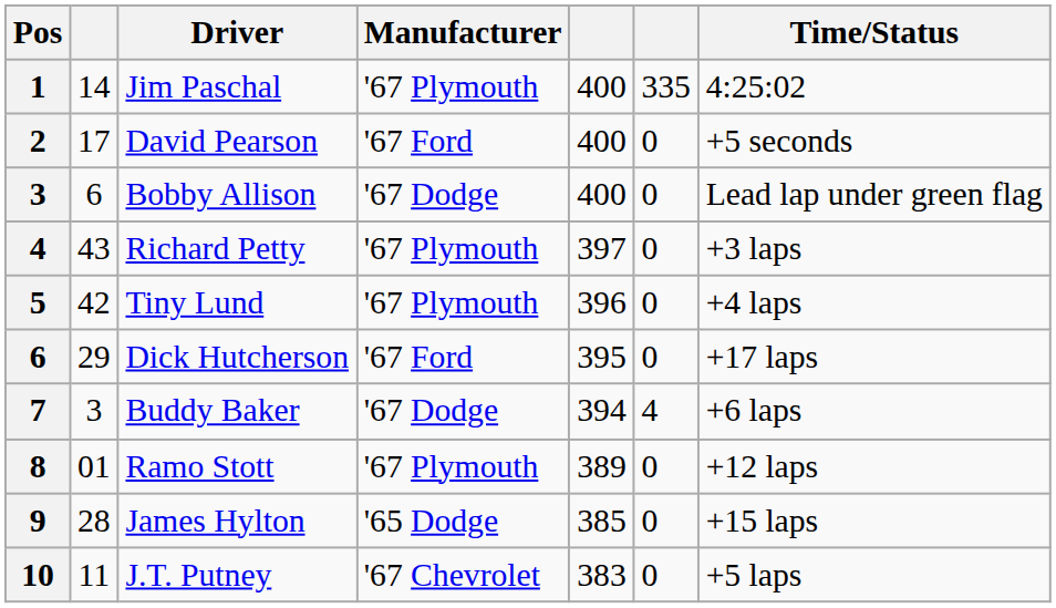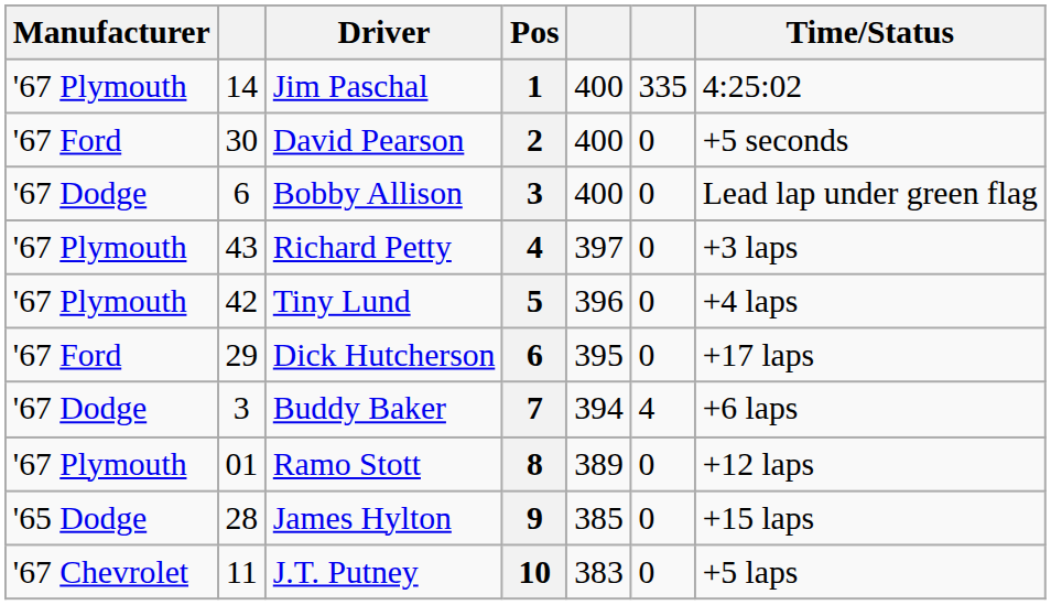columns swapped: Pos <-> Manufacturer
David Pearson | column 2: 17 -> 30
